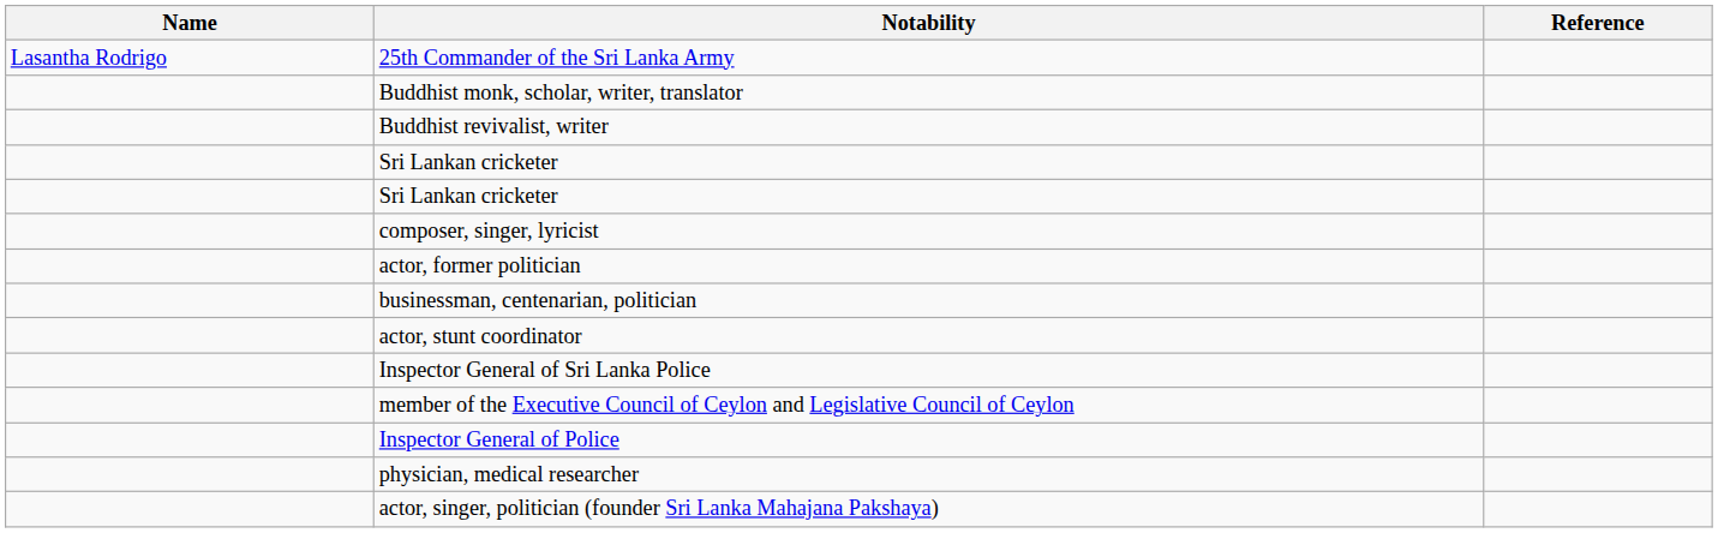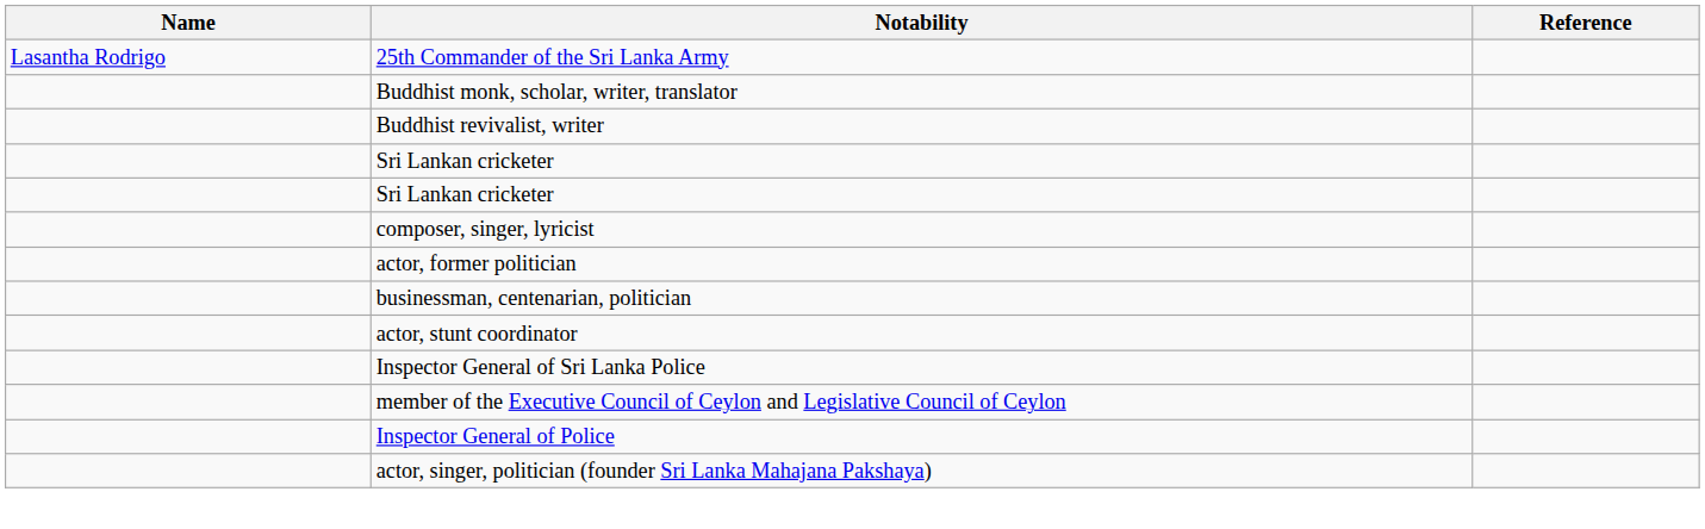- row: physician, medical researcher
